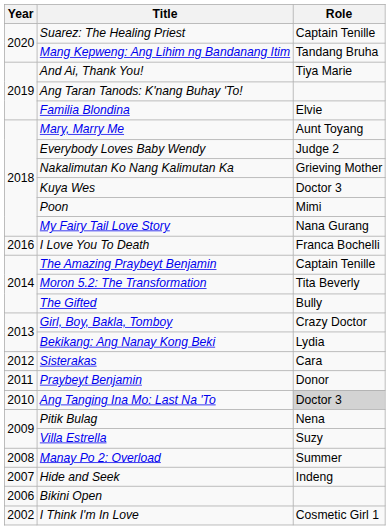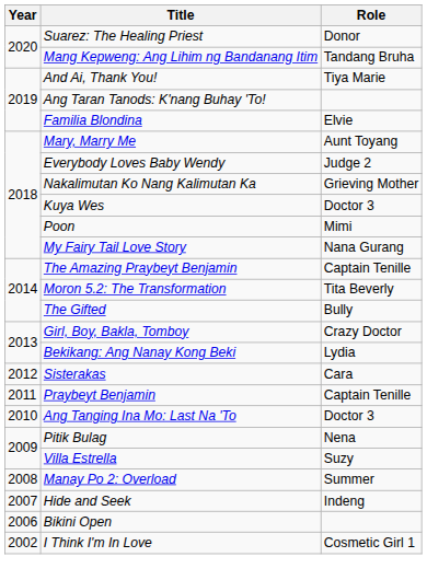Suarez: The Healing Priest | Role: Captain Tenille -> Donor
- row: 2016 | I Love You To Death | Franca Bochelli
Praybeyt Benjamin | Role: Donor -> Captain Tenille
Ang Tanging Ina Mo: Last Na 'To | Role: lightgrey background -> no background
